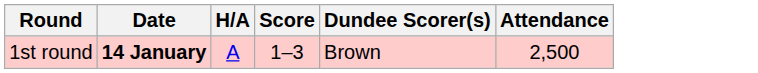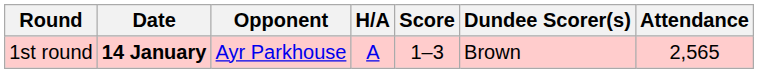+ column: Opponent | Ayr Parkhouse
1st round | Attendance: 2,500 -> 2,565
